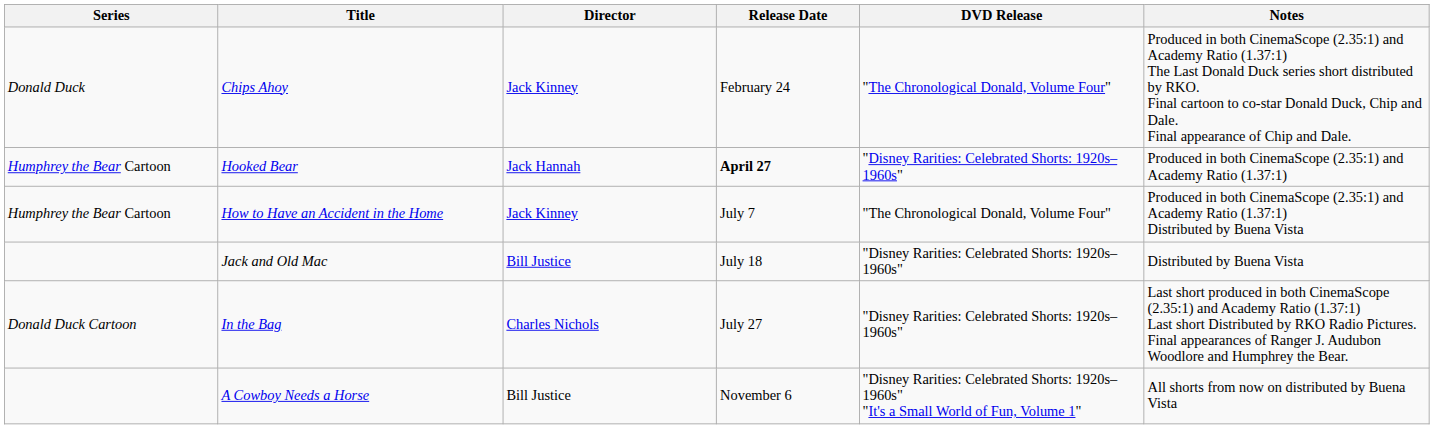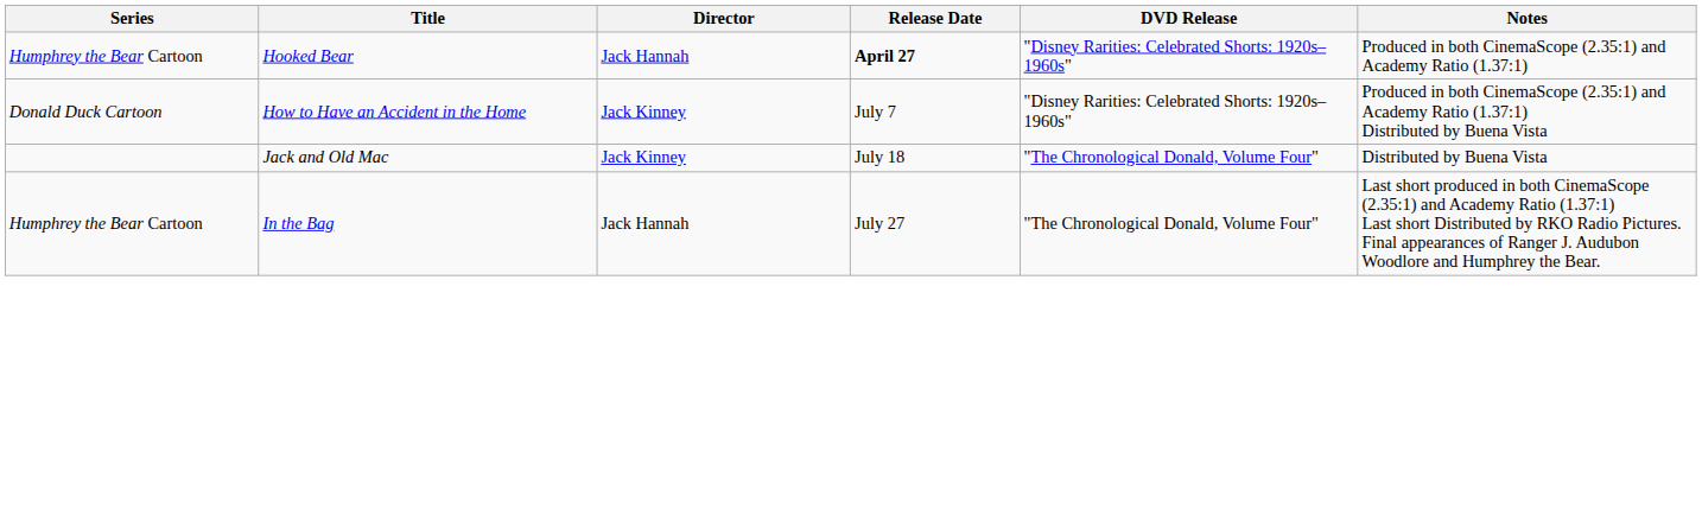- row: Donald Duck | Chips Ahoy | Jack Kinney | February 24 | "The Chronological Donald, Volume Four" | Produced in both CinemaScope (2.35:1) and Academy Ratio (1.37:1) The Last Donald Duck series short distributed by RKO. Final cartoon to co-star Donald Duck, Chip and Dale. Final appearance of Chip and Dale.
How to Have an Accident in the Home | Series: Humphrey the Bear Cartoon -> Donald Duck Cartoon
How to Have an Accident in the Home | DVD Release: "The Chronological Donald, Volume Four" -> "Disney Rarities: Celebrated Shorts: 1920s–1960s"
Jack and Old Mac | Director: Bill Justice -> Jack Kinney
Jack and Old Mac | DVD Release: "Disney Rarities: Celebrated Shorts: 1920s–1960s" -> "The Chronological Donald, Volume Four"
In the Bag | Series: Donald Duck Cartoon -> Humphrey the Bear Cartoon
In the Bag | Director: Charles Nichols -> Jack Hannah
In the Bag | DVD Release: "Disney Rarities: Celebrated Shorts: 1920s–1960s" -> "The Chronological Donald, Volume Four"
- row: A Cowboy Needs a Horse | Bill Justice | November 6 | "Disney Rarities: Celebrated Shorts: 1920s–1960s" "It's a Small World of Fun, Volume 1" | All shorts from now on distributed by Buena Vista
